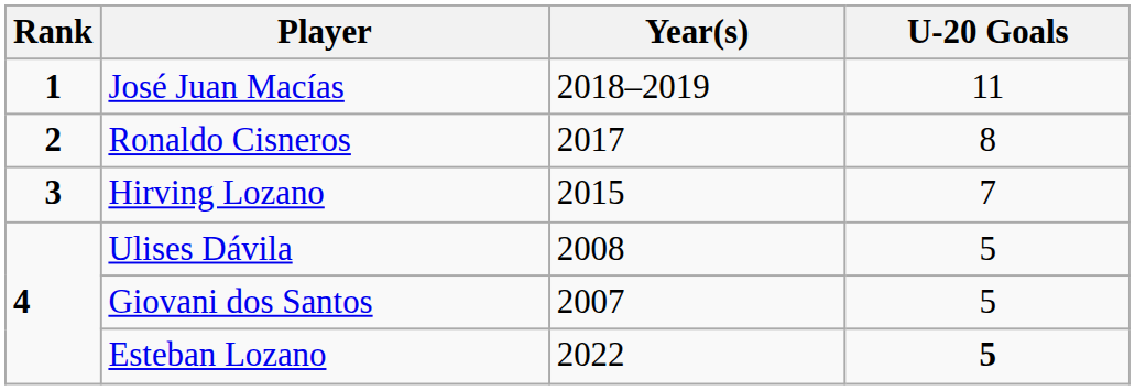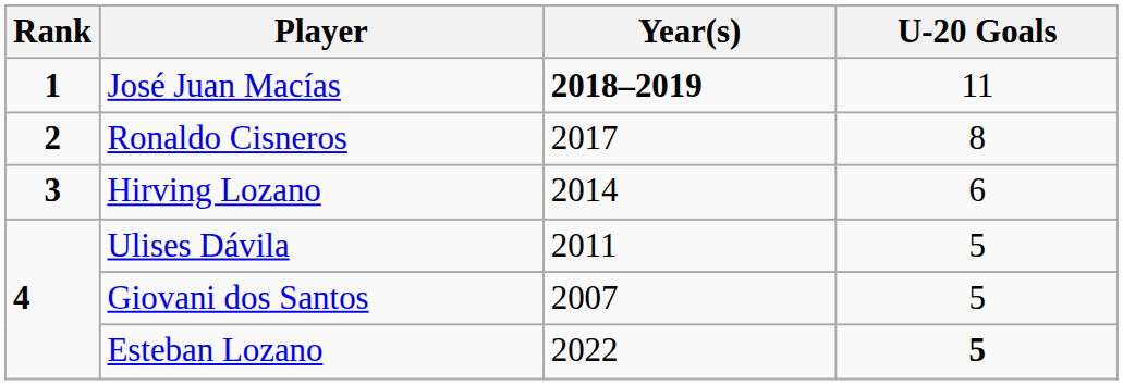José Juan Macías | Year(s): normal -> bold
Hirving Lozano | Year(s): 2015 -> 2014
Hirving Lozano | U-20 Goals: 7 -> 6
Ulises Dávila | Year(s): 2008 -> 2011
